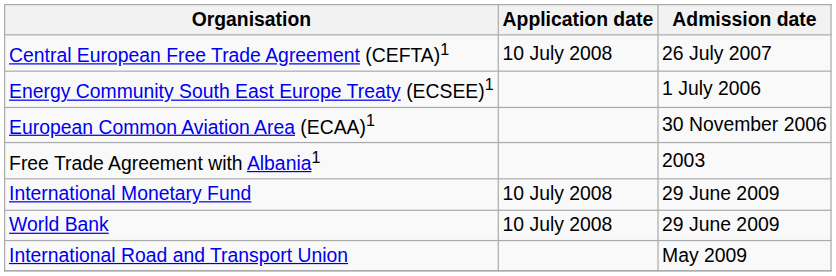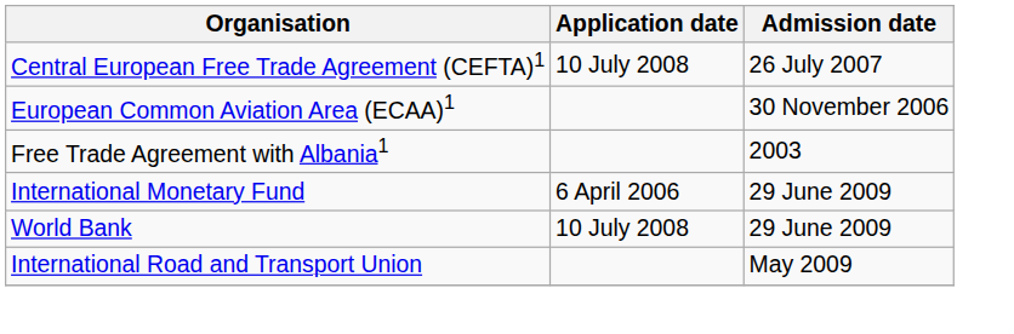- row: Energy Community South East Europe Treaty (ECSEE)1 | 1 July 2006
International Monetary Fund | Application date: 10 July 2008 -> 6 April 2006
